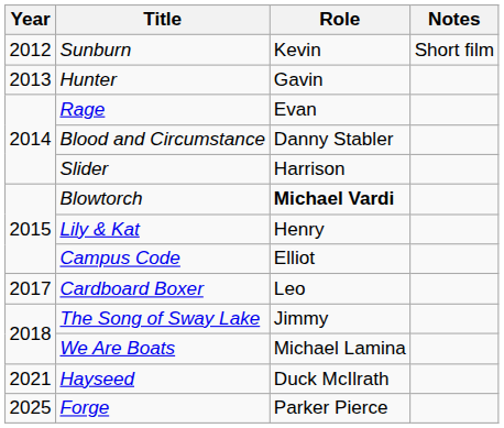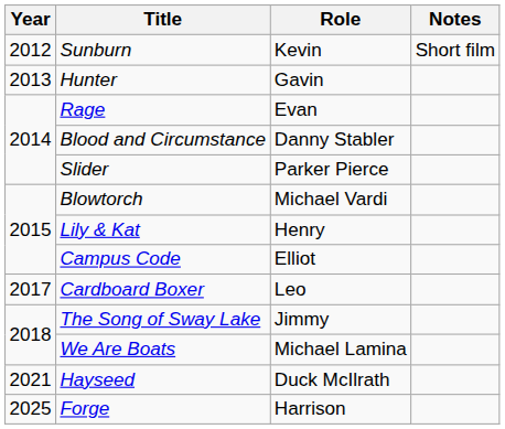Slider | Role: Harrison -> Parker Pierce
Blowtorch | Role: bold -> normal
Forge | Role: Parker Pierce -> Harrison
